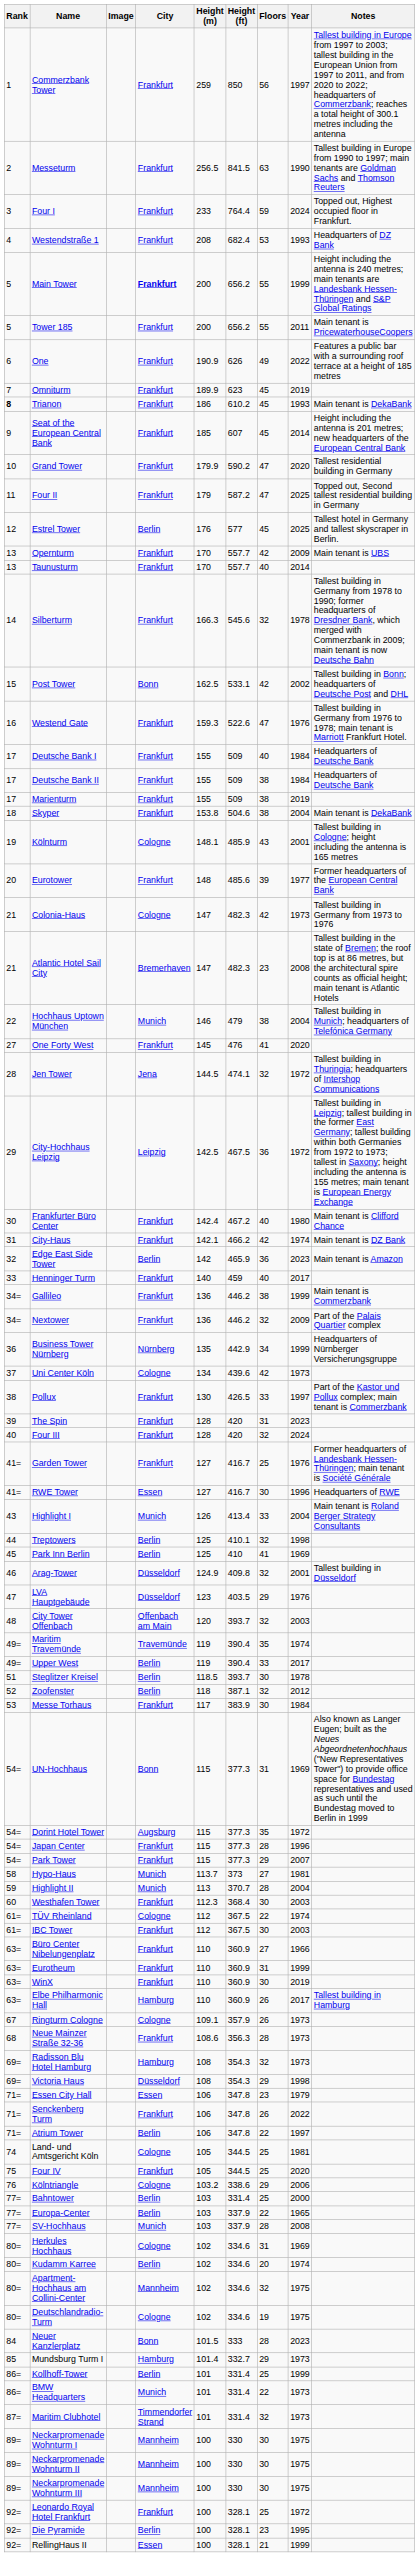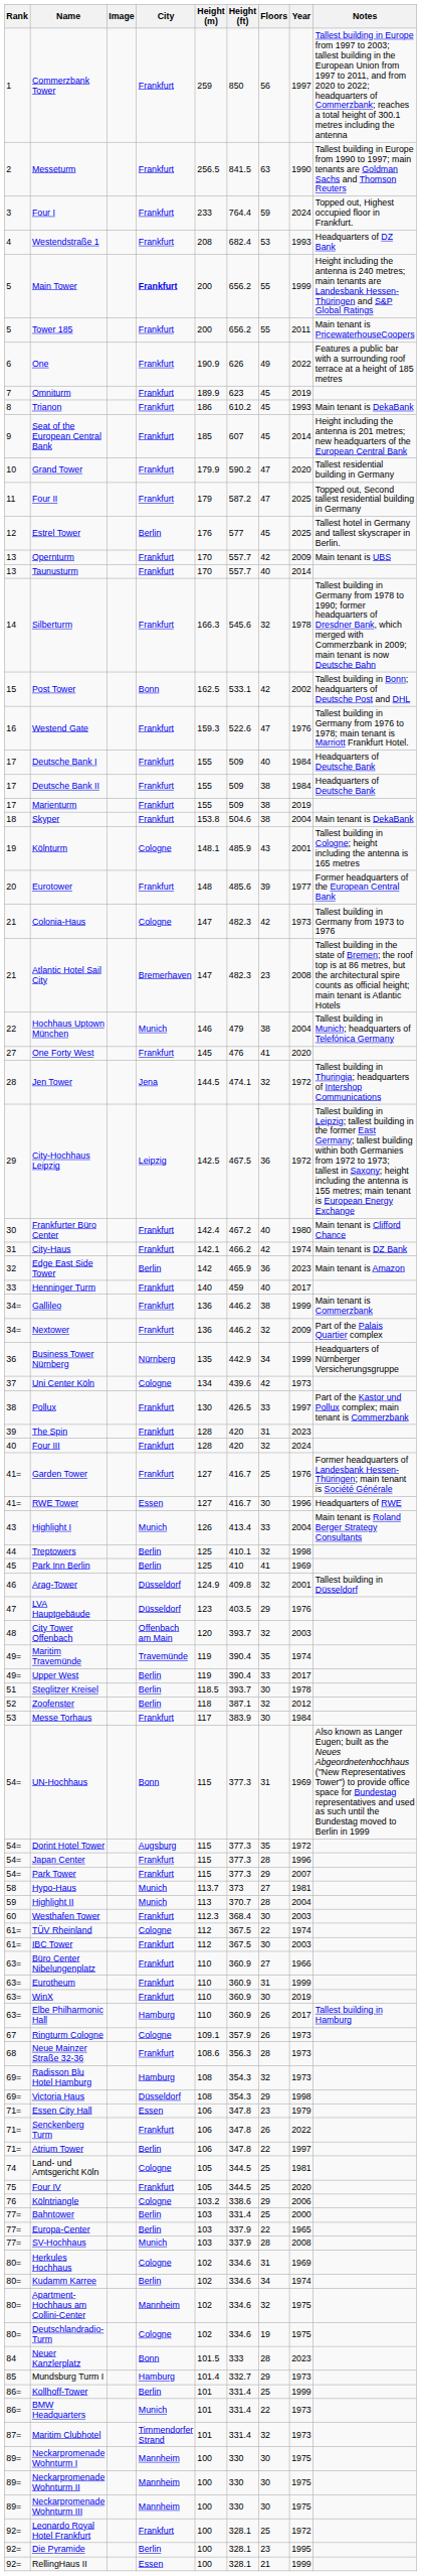Trianon | Rank: bold -> normal
Kudamm Karree | Floors: 20 -> 34
